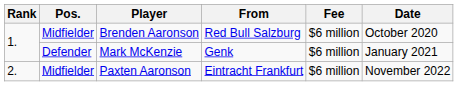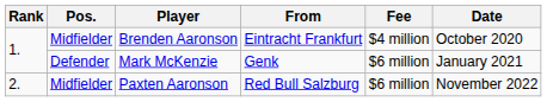Brenden Aaronson | From: Red Bull Salzburg -> Eintracht Frankfurt
Brenden Aaronson | Fee: $6 million -> $4 million
Paxten Aaronson | From: Eintracht Frankfurt -> Red Bull Salzburg
